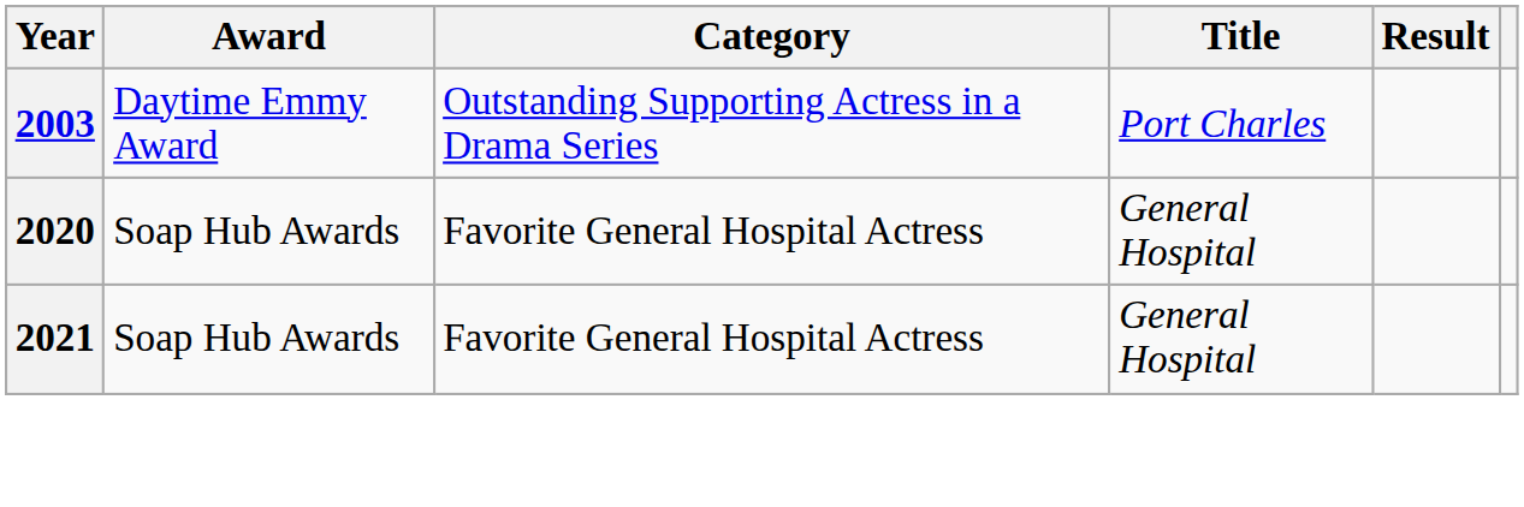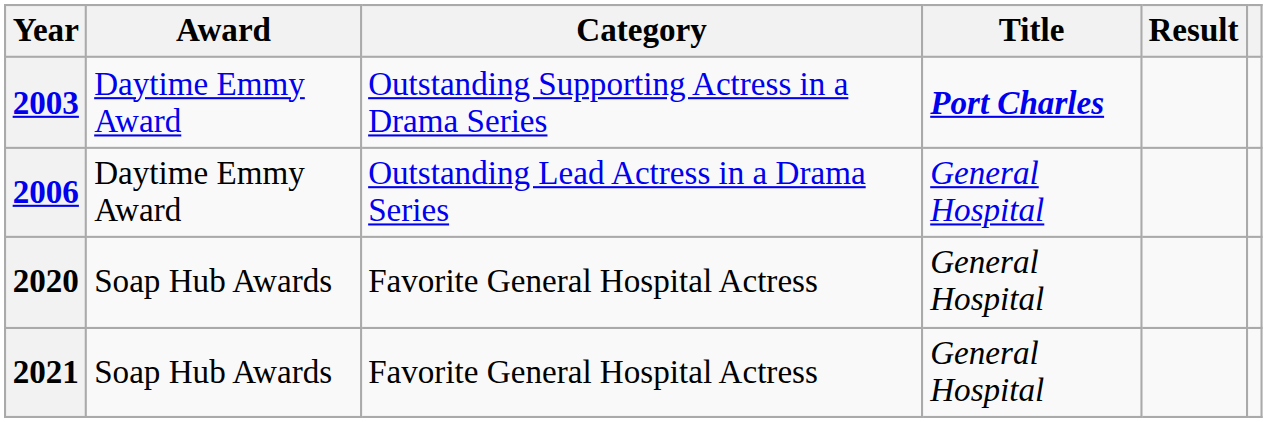2003 | Title: normal -> bold
+ row: 2006 | Daytime Emmy Award | Outstanding Lead Actress in a Drama Series | General Hospital
